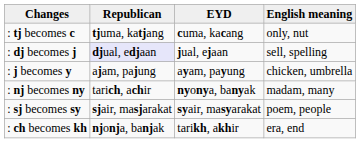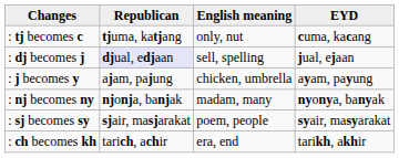columns swapped: EYD <-> English meaning
: nj becomes ny | Republican: tarich, achir -> njonja, banjak
: ch becomes kh | Republican: njonja, banjak -> tarich, achir
